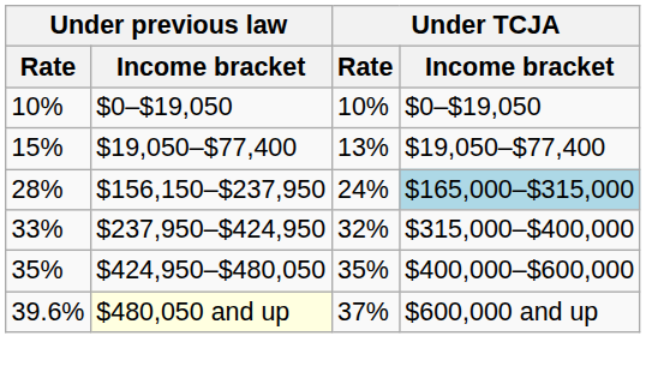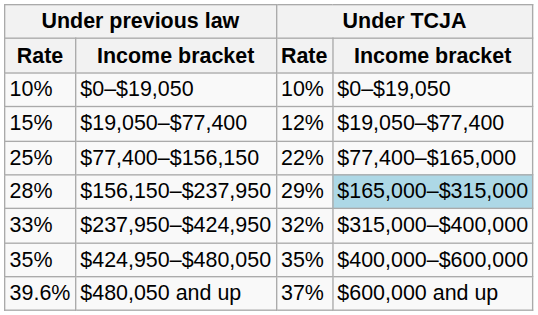15% | Under TCJA / Rate: 13% -> 12%
+ row: 25% | $77,400–$156,150 | 22% | $77,400–$165,000
28% | Under TCJA / Rate: 24% -> 29%
39.6% | Under previous law / Income bracket: lightyellow background -> no background
